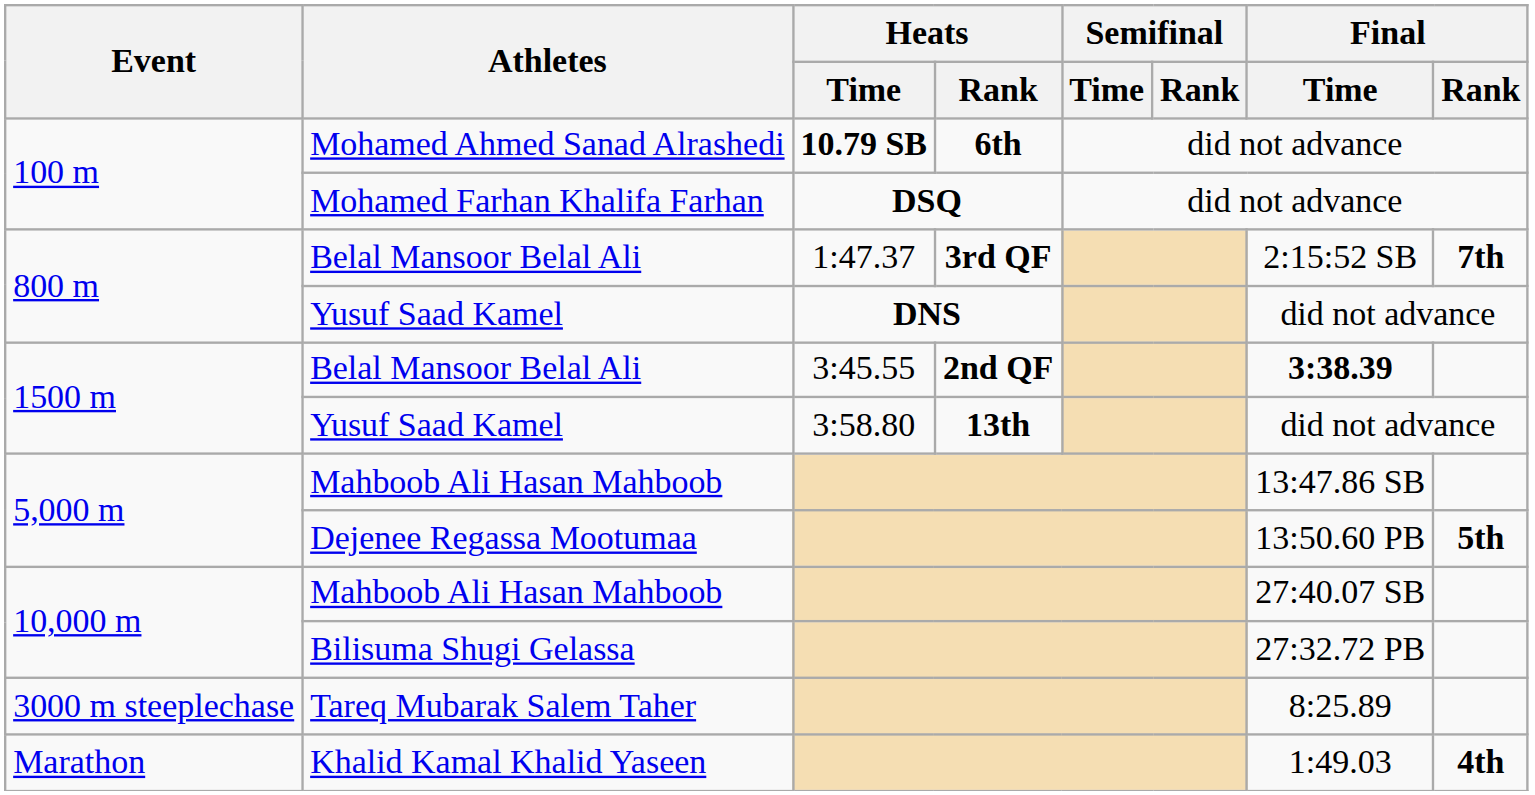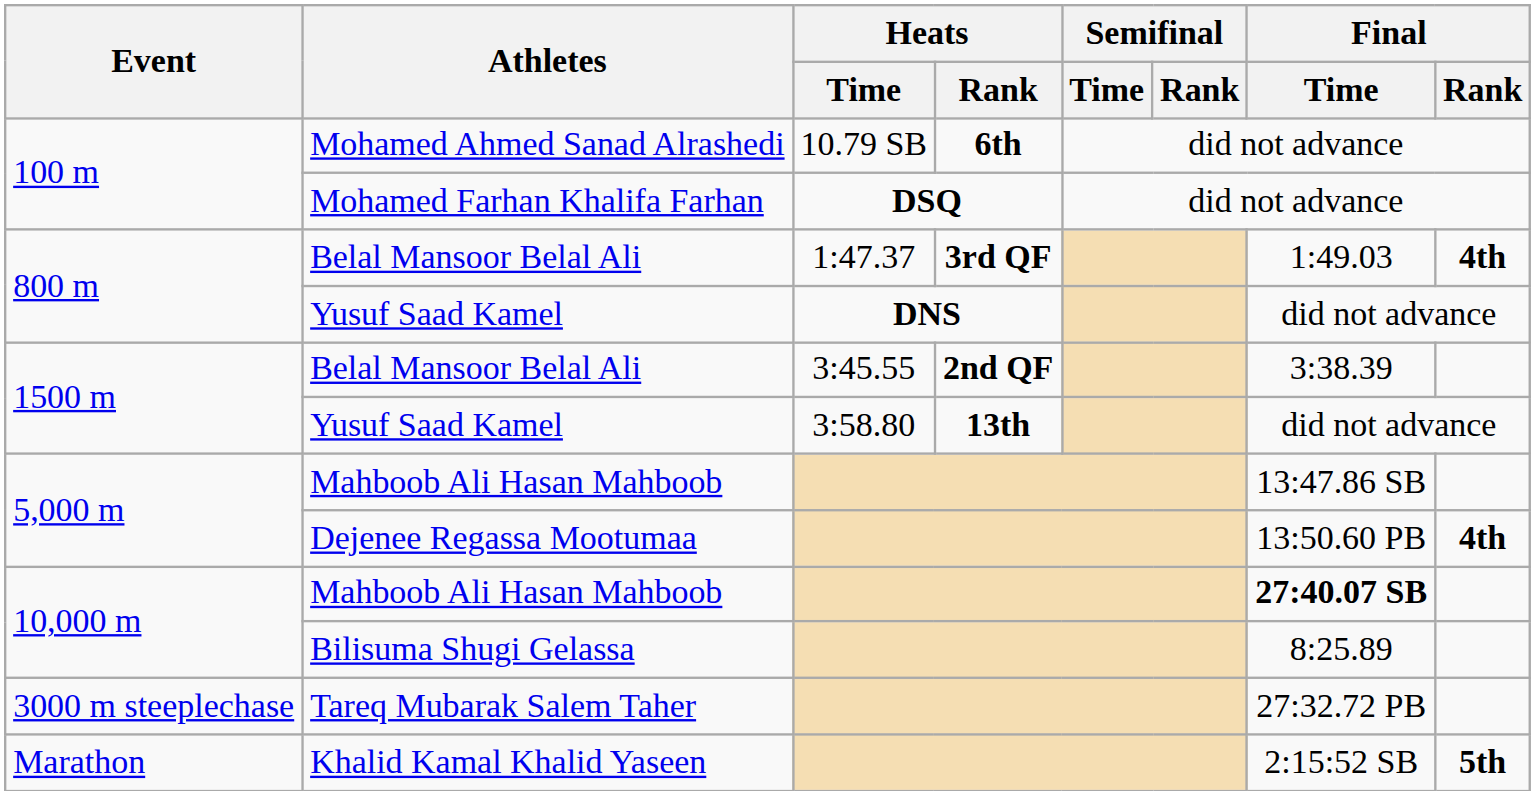Mohamed Ahmed Sanad Alrashedi | Heats / Time: bold -> normal
800 m / Belal Mansoor Belal Ali | Final / Time: 2:15:52 SB -> 1:49.03
800 m / Belal Mansoor Belal Ali | Final / Rank: 7th -> 4th
1500 m / Belal Mansoor Belal Ali | Final / Time: bold -> normal
Dejenee Regassa Mootumaa | Final / Rank: 5th -> 4th
10,000 m / Mahboob Ali Hasan Mahboob | Final / Time: normal -> bold
Bilisuma Shugi Gelassa | Final / Time: 27:32.72 PB -> 8:25.89
Tareq Mubarak Salem Taher | Final / Time: 8:25.89 -> 27:32.72 PB
Khalid Kamal Khalid Yaseen | Final / Time: 1:49.03 -> 2:15:52 SB
Khalid Kamal Khalid Yaseen | Final / Rank: 4th -> 5th
